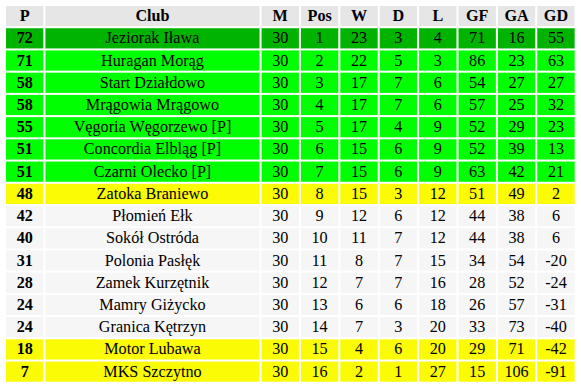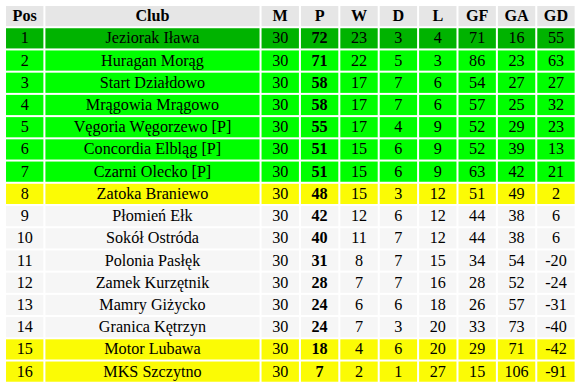columns swapped: Pos <-> P
